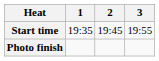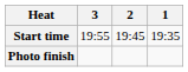columns swapped: 1 <-> 3
